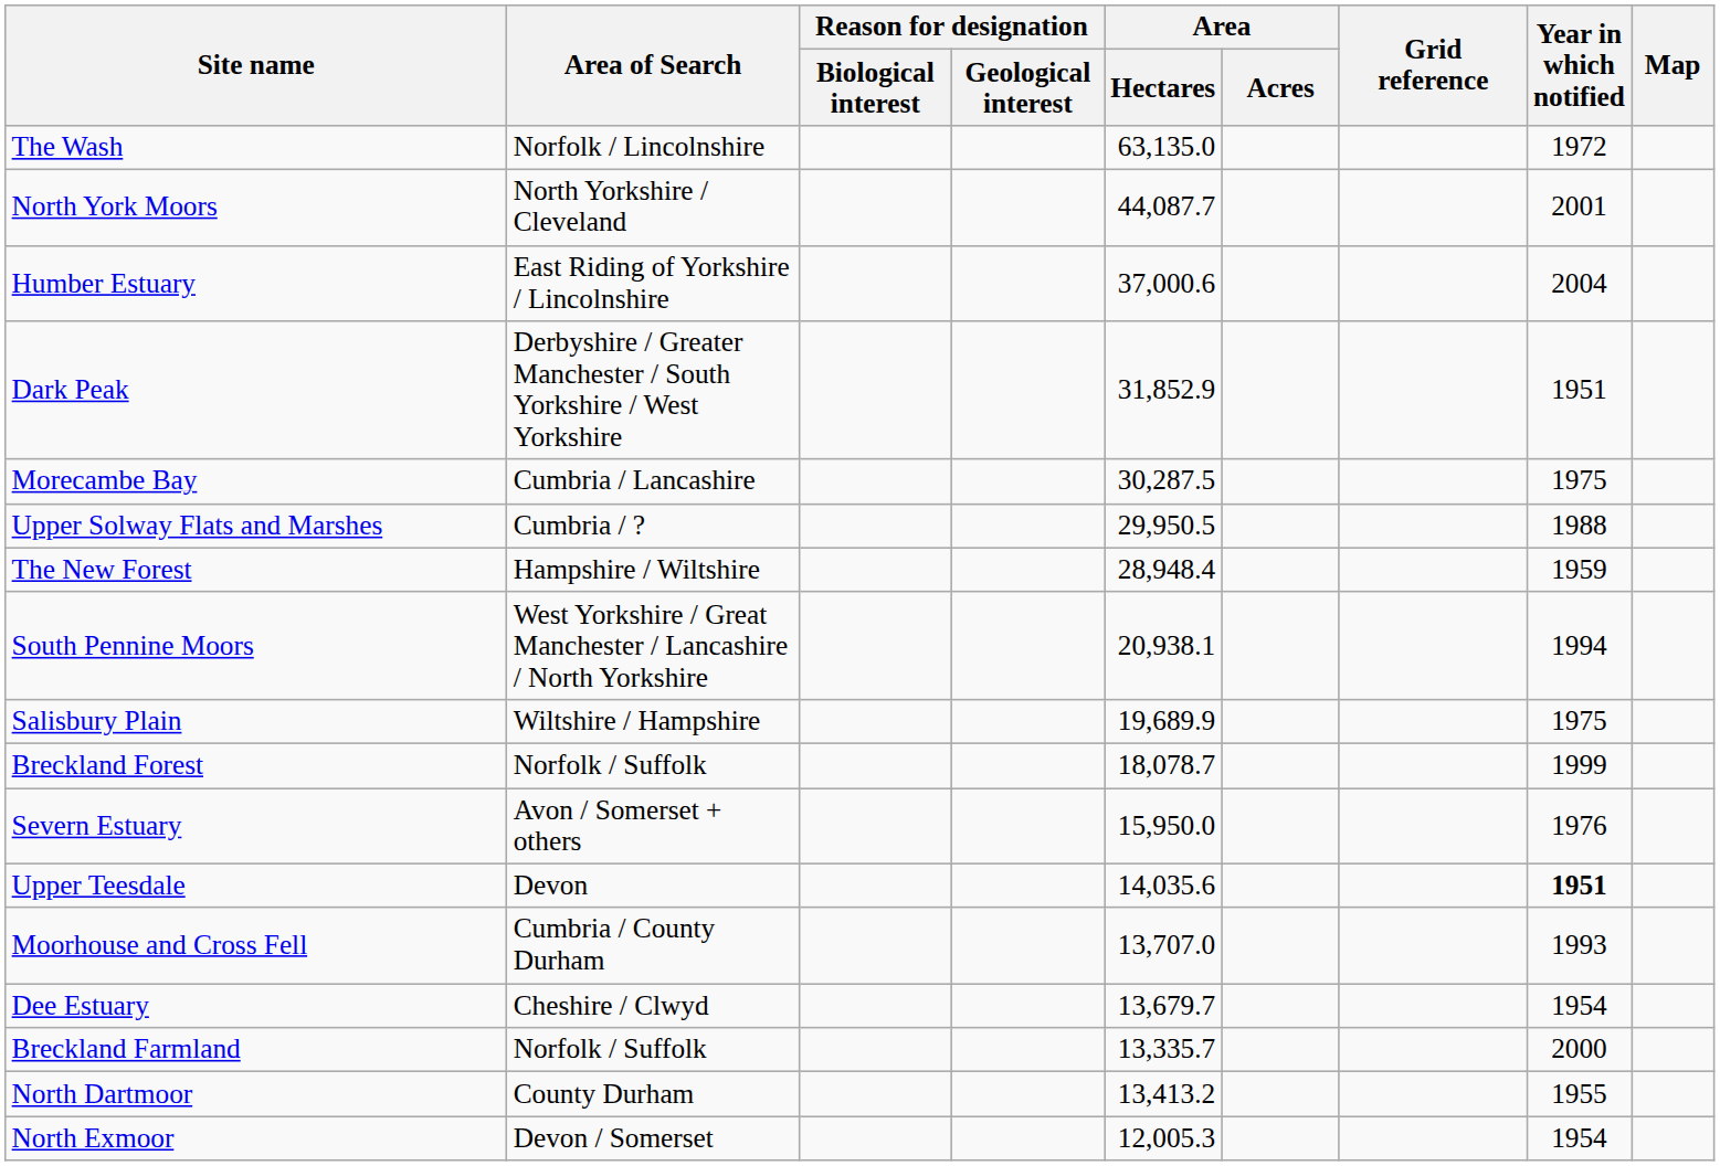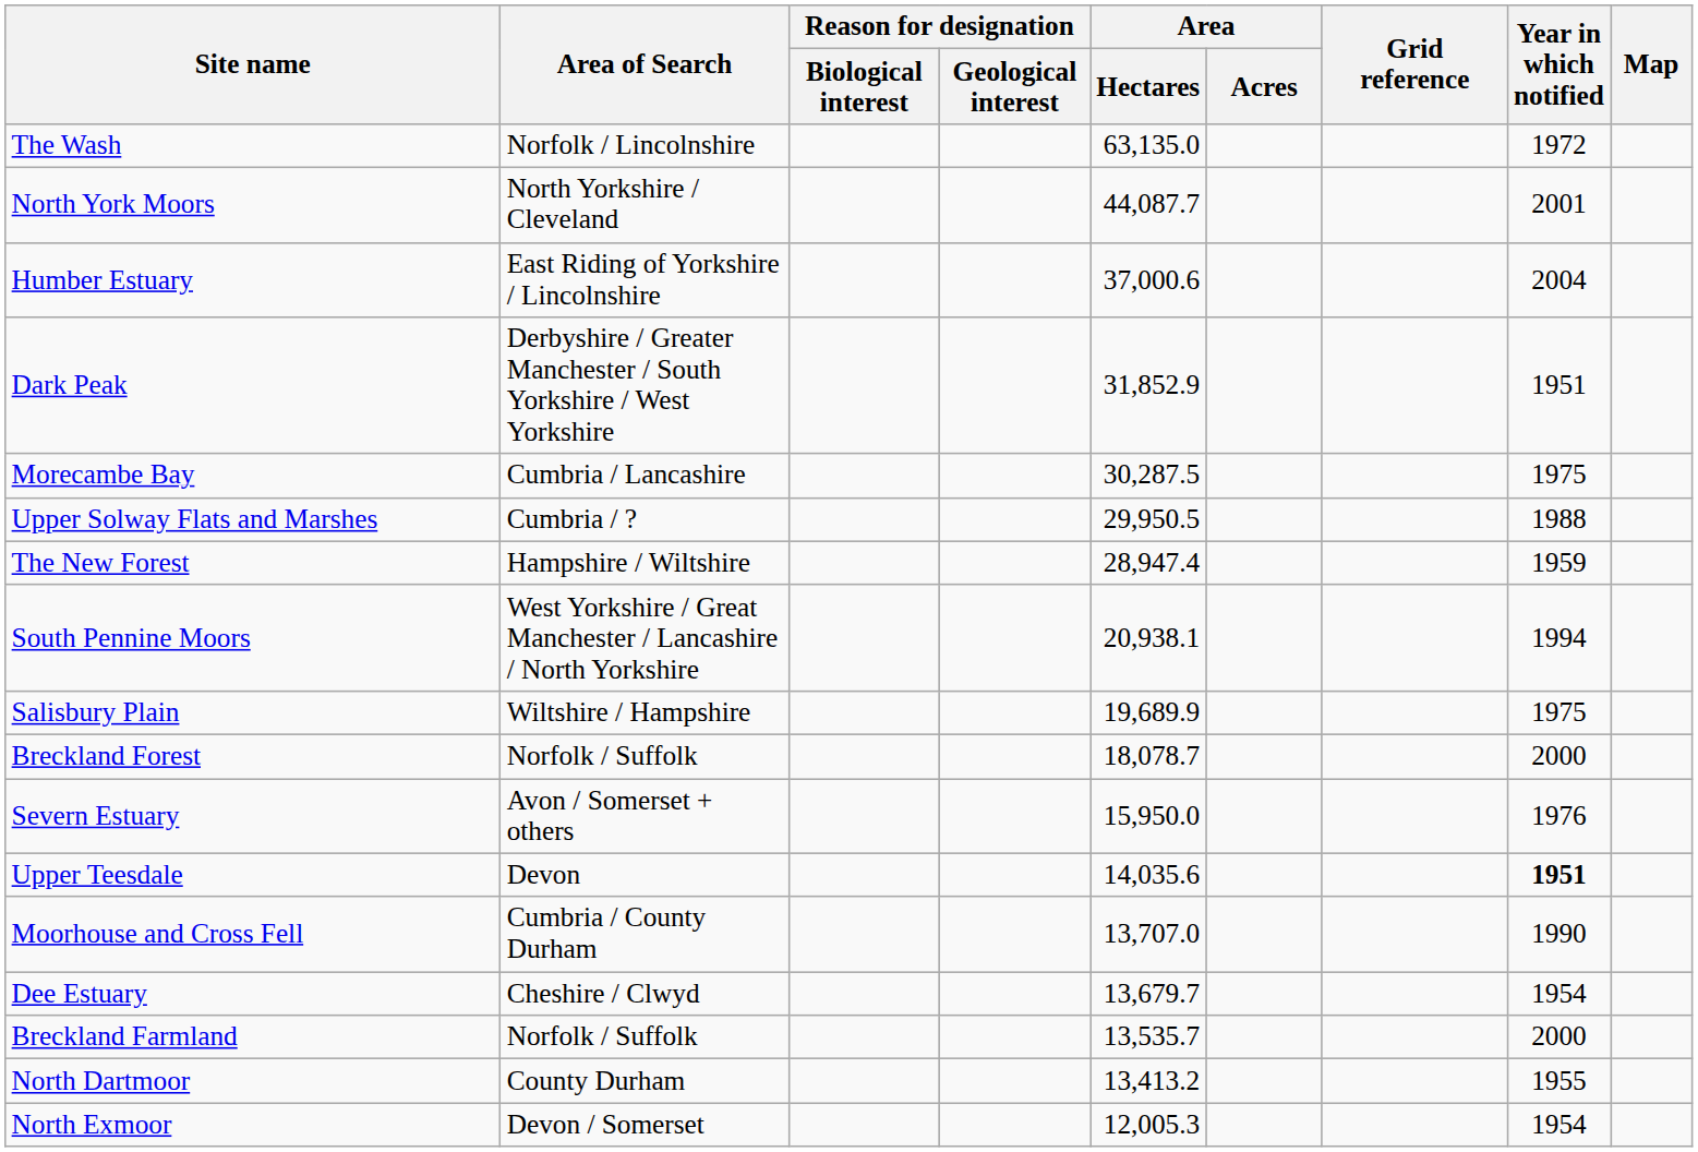The New Forest | Area / Hectares: 28,948.4 -> 28,947.4
Breckland Forest | Year in which notified: 1999 -> 2000
Moorhouse and Cross Fell | Year in which notified: 1993 -> 1990
Breckland Farmland | Area / Hectares: 13,335.7 -> 13,535.7
